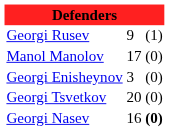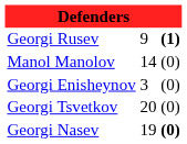Georgi Rusev | column 3: normal -> bold
Manol Manolov | column 2: 17 -> 14
Georgi Nasev | column 2: 16 -> 19
